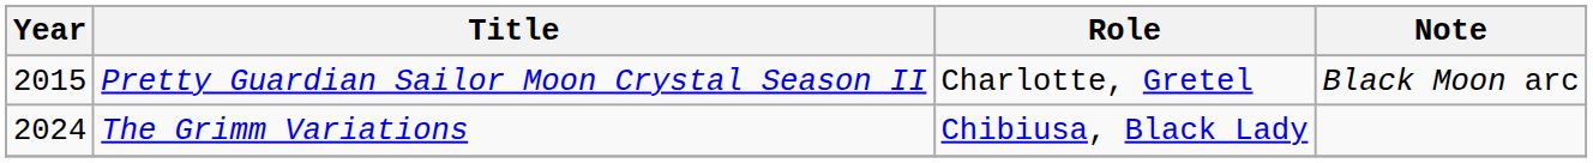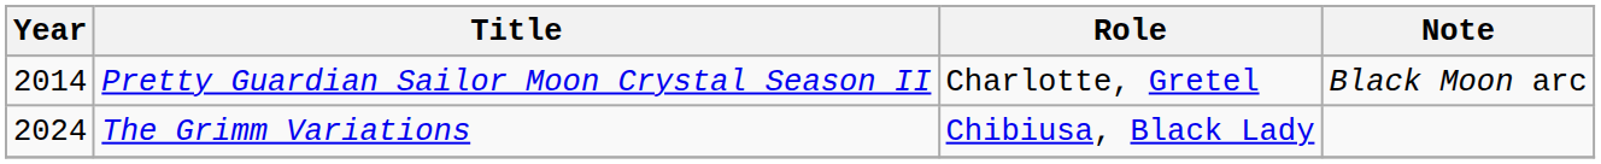Pretty Guardian Sailor Moon Crystal Season II | Year: 2015 -> 2014
